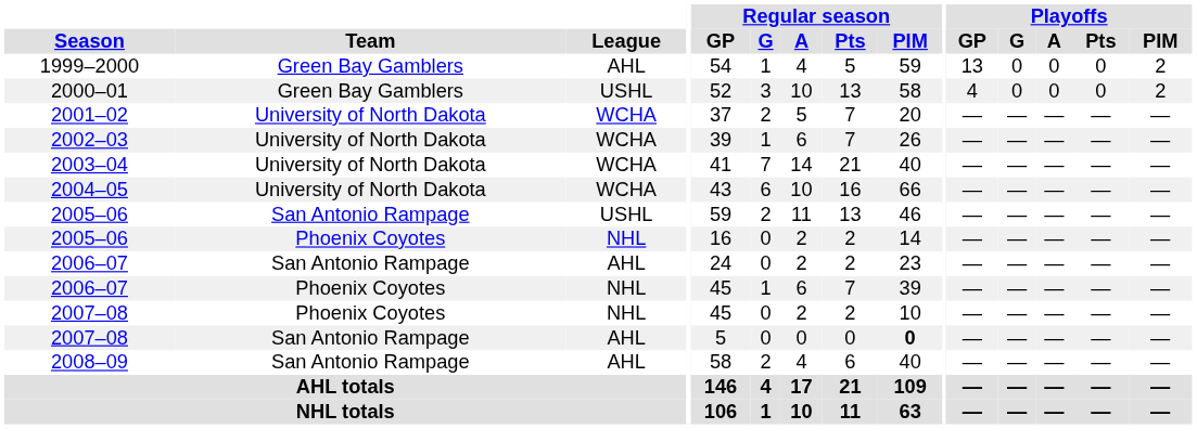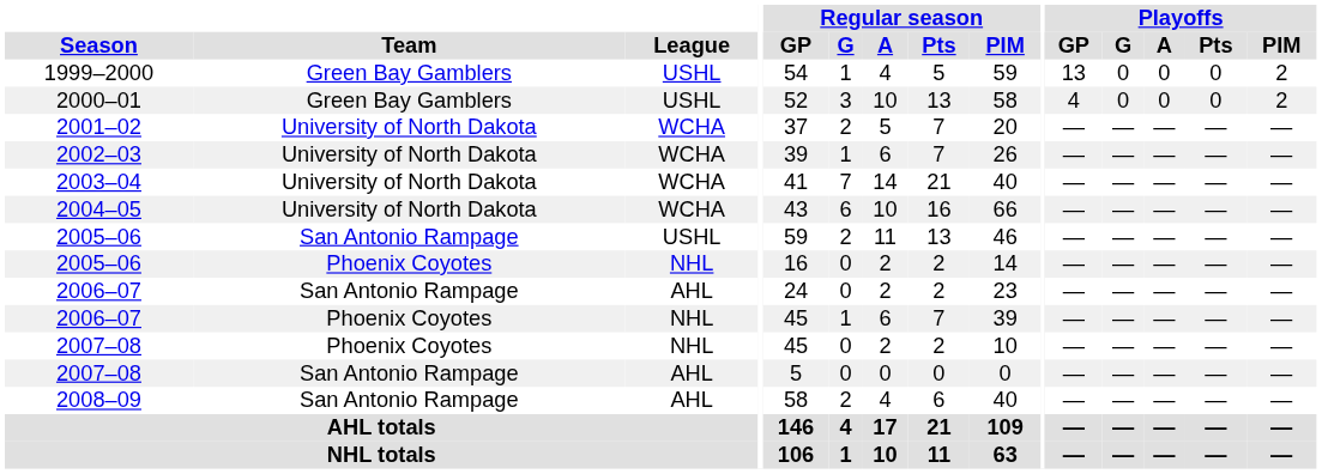1999–2000 | League: AHL -> USHL
2007–08 / San Antonio Rampage | Regular season / PIM: bold -> normal
